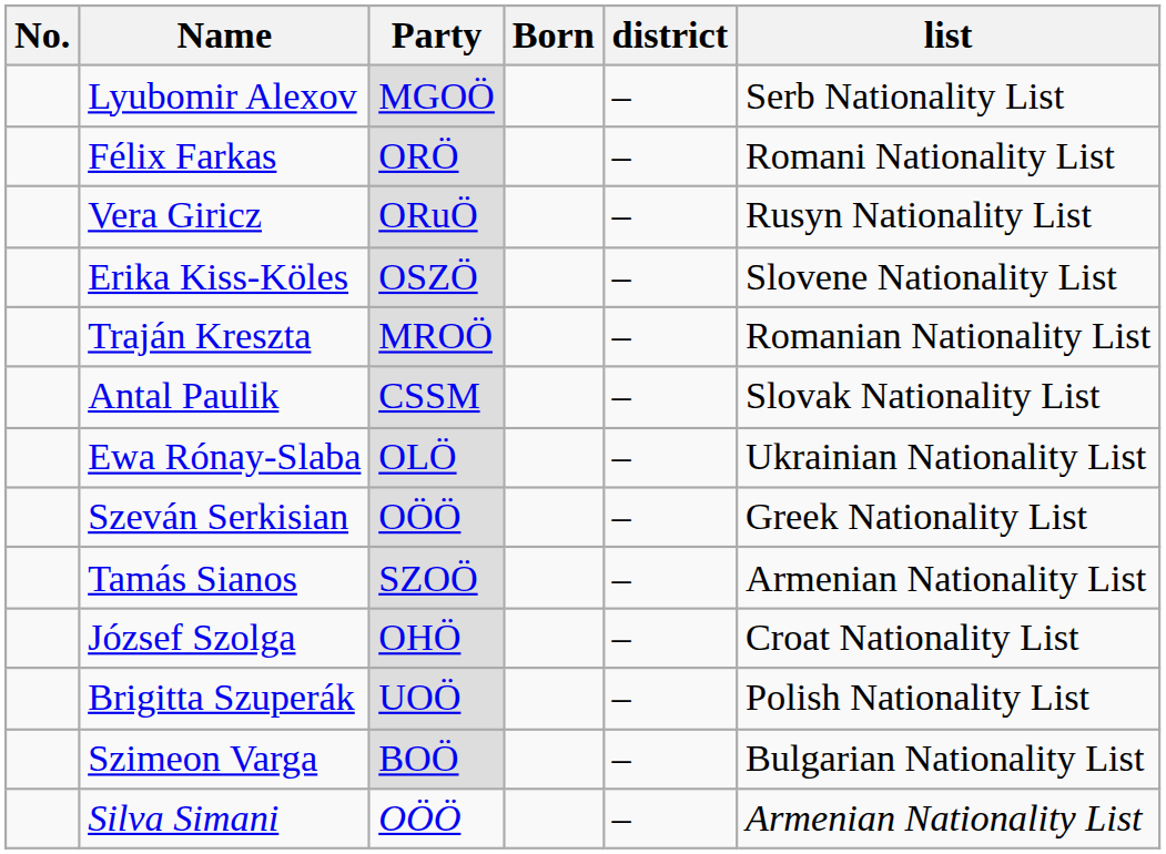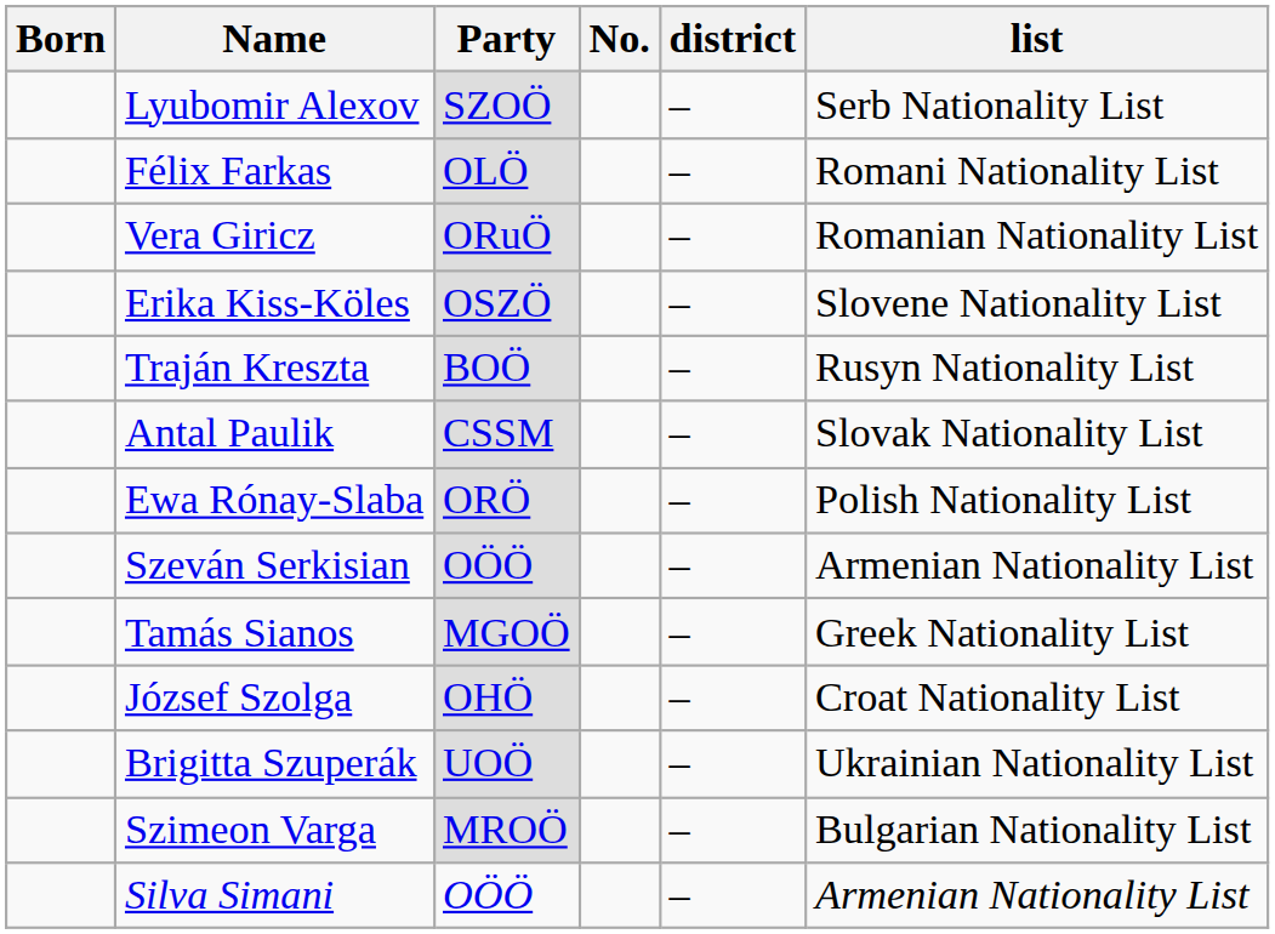columns swapped: No. <-> Born
Lyubomir Alexov | Party: MGOÖ -> SZOÖ
Félix Farkas | Party: ORÖ -> OLÖ
Vera Giricz | list: Rusyn Nationality List -> Romanian Nationality List
Traján Kreszta | Party: MROÖ -> BOÖ
Traján Kreszta | list: Romanian Nationality List -> Rusyn Nationality List
Ewa Rónay-Slaba | Party: OLÖ -> ORÖ
Ewa Rónay-Slaba | list: Ukrainian Nationality List -> Polish Nationality List
Szeván Serkisian | list: Greek Nationality List -> Armenian Nationality List
Tamás Sianos | Party: SZOÖ -> MGOÖ
Tamás Sianos | list: Armenian Nationality List -> Greek Nationality List
Brigitta Szuperák | list: Polish Nationality List -> Ukrainian Nationality List
Szimeon Varga | Party: BOÖ -> MROÖ
